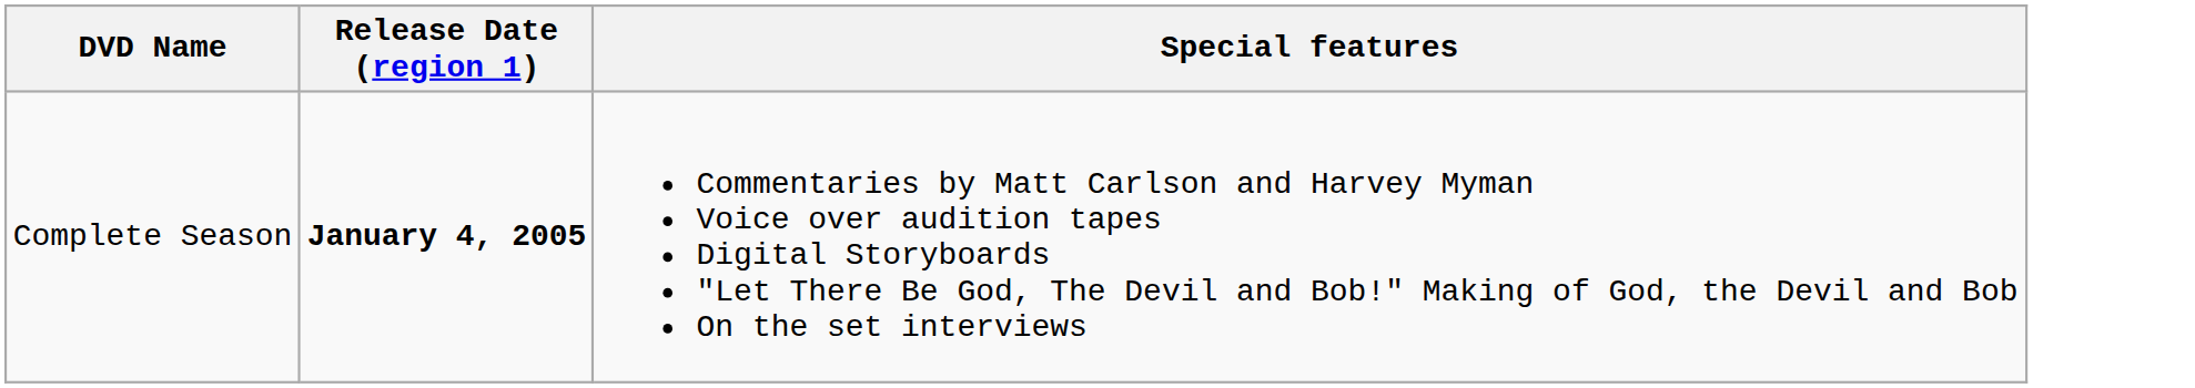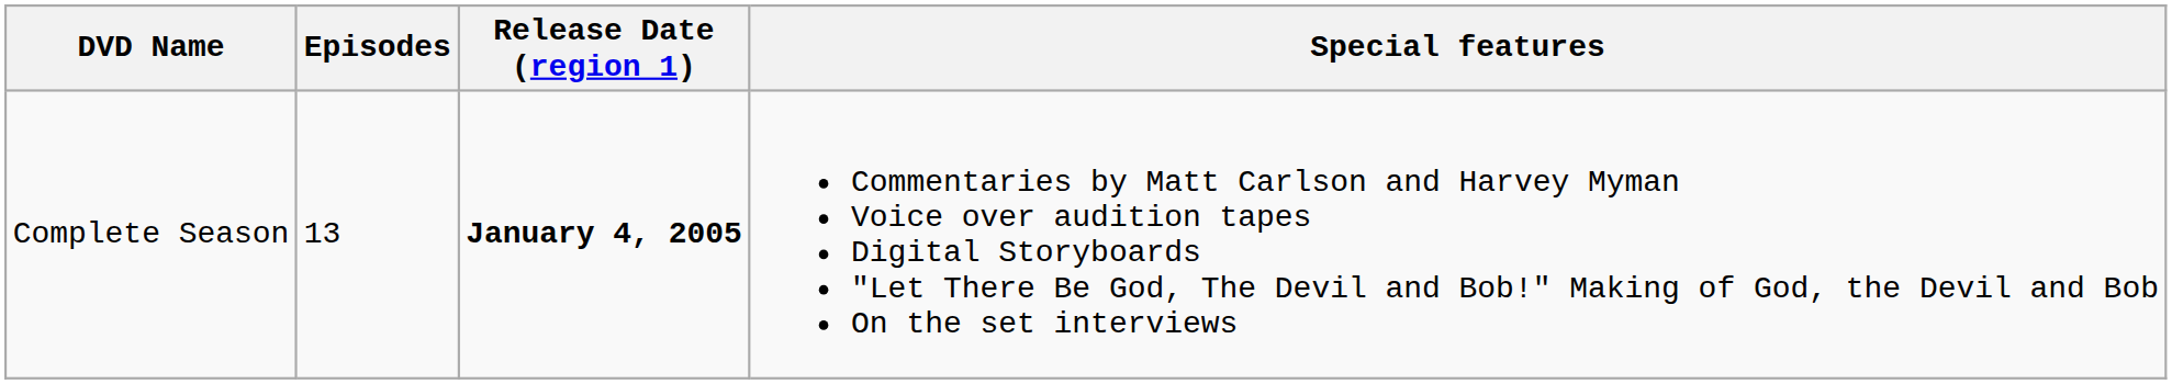+ column: Episodes | 13
